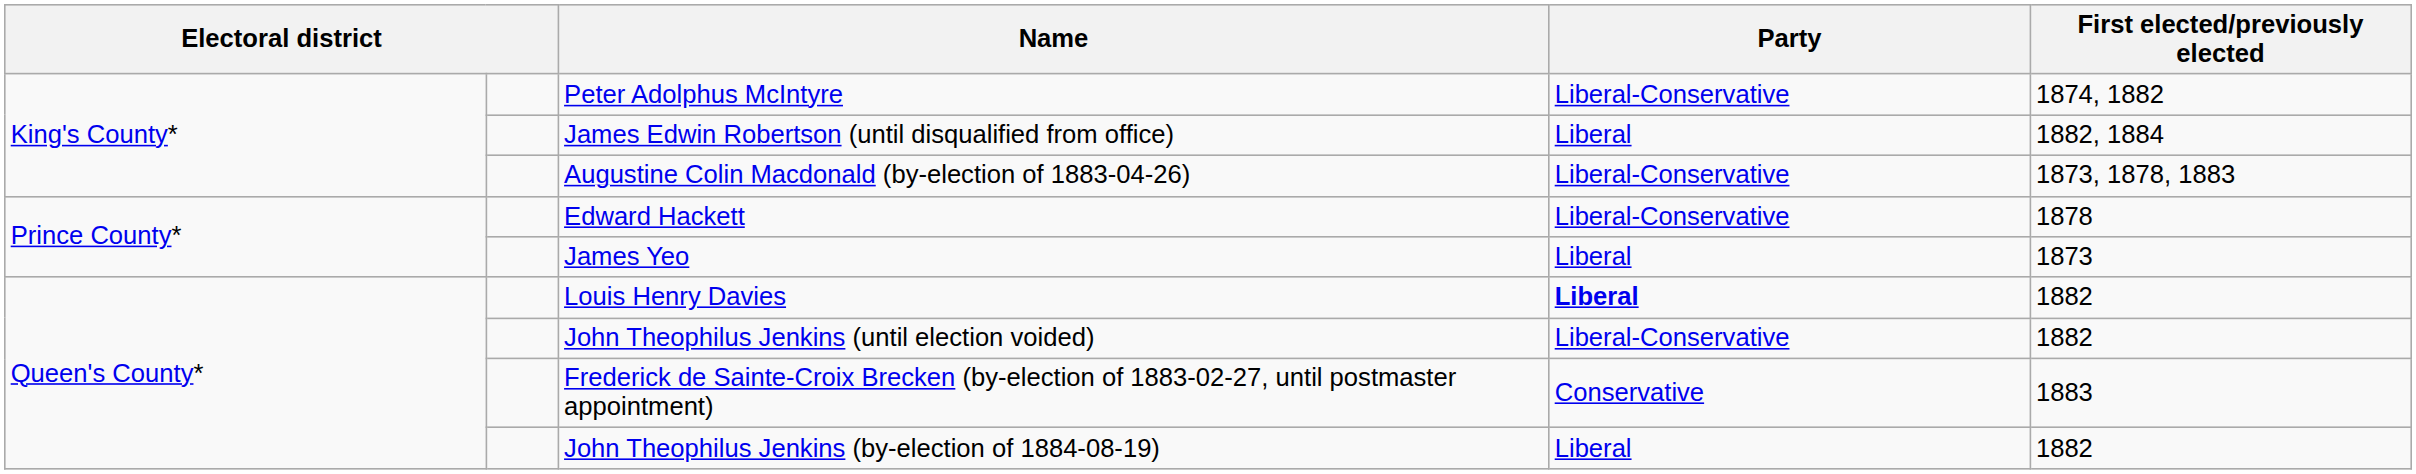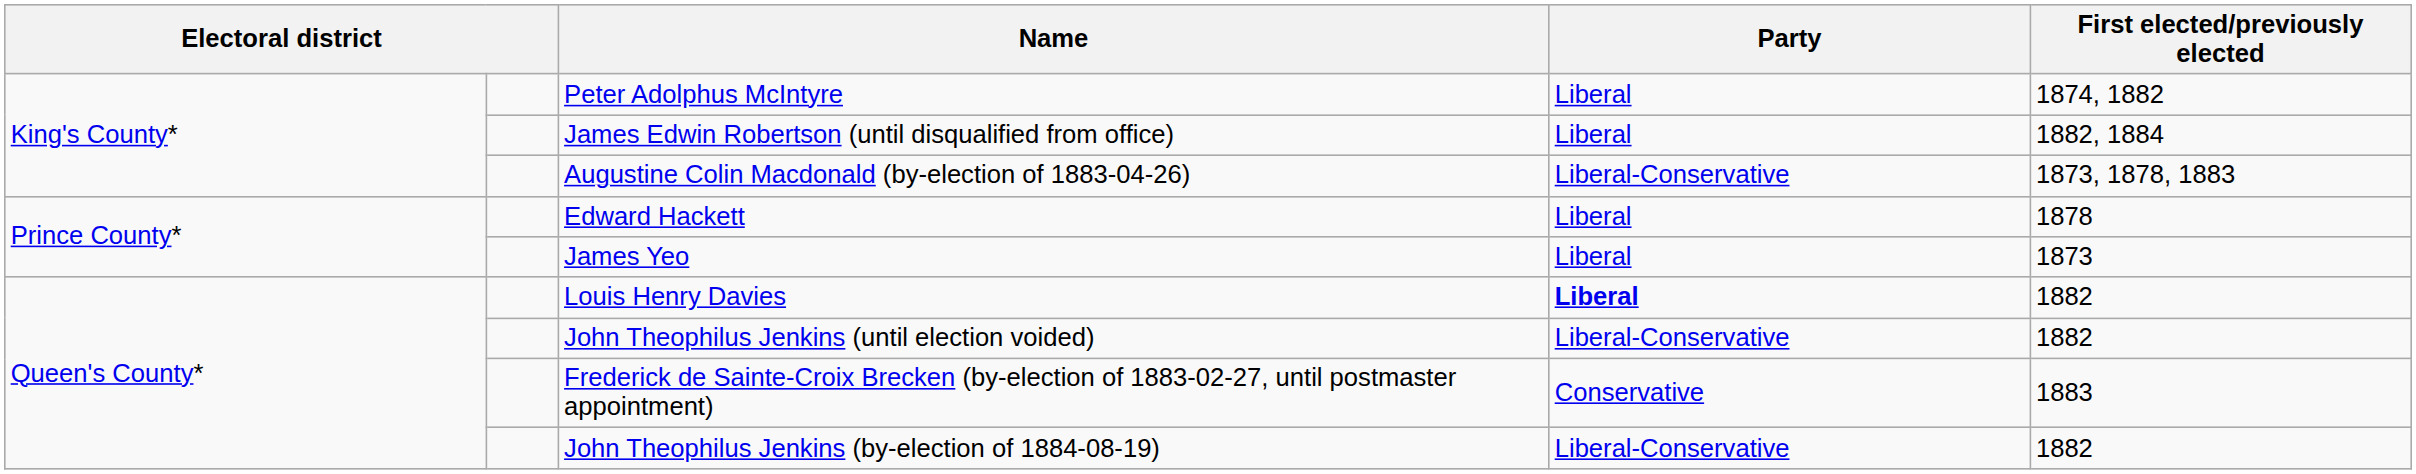Peter Adolphus McIntyre | Party: Liberal-Conservative -> Liberal
Edward Hackett | Party: Liberal-Conservative -> Liberal
John Theophilus Jenkins (by-election of 1884-08-19) | Party: Liberal -> Liberal-Conservative
